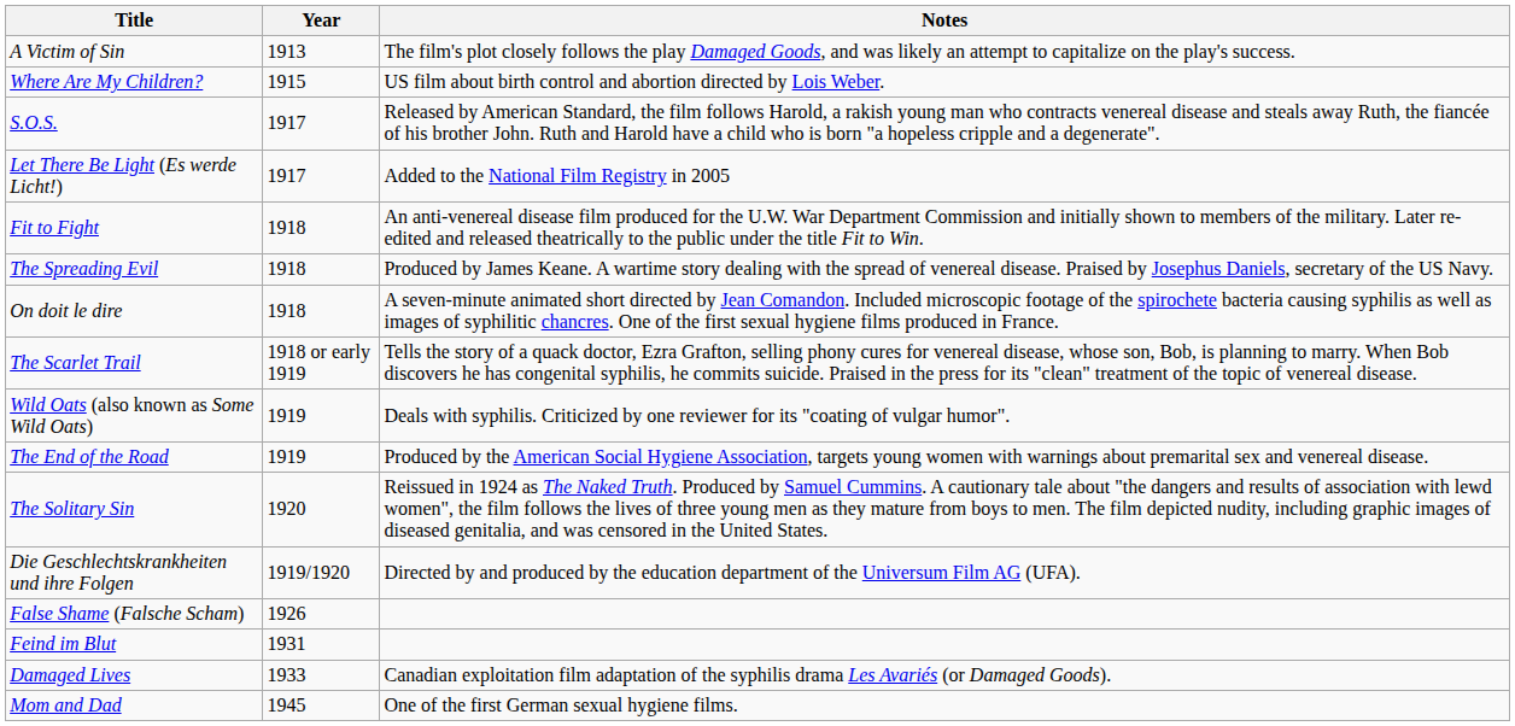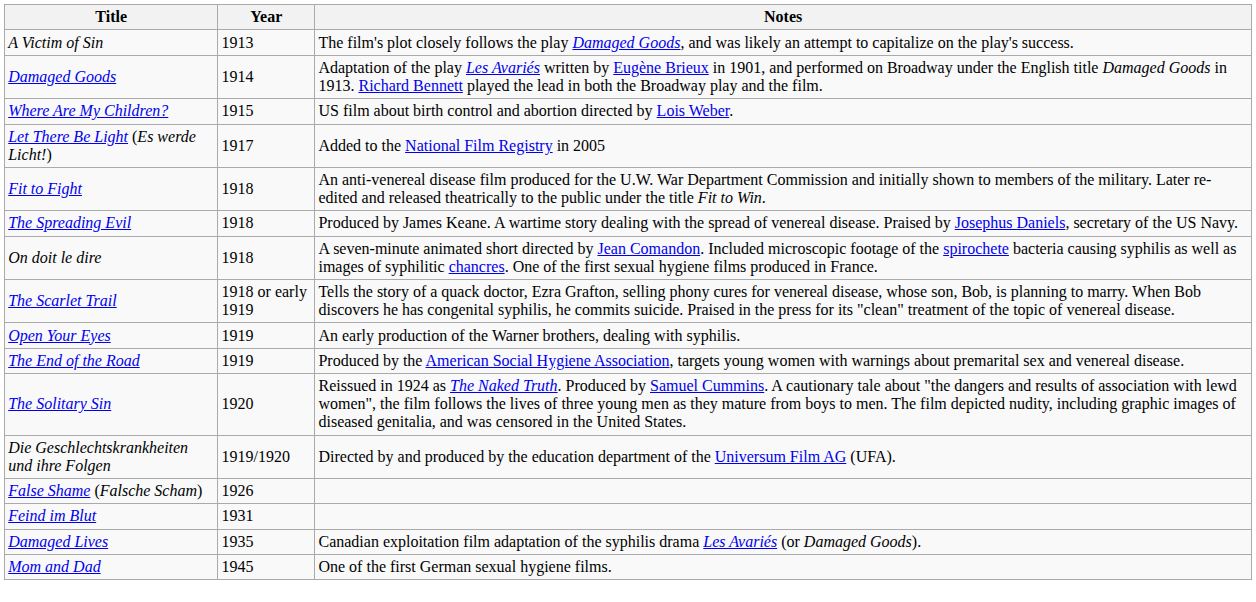+ row: Damaged Goods | 1914 | Adaptation of the play Les Avariés written by Eugène Brieux in 1901, and performed on Broadway under the English title Damaged Goods in 1913. Richard Bennett played the lead in both the Broadway play and the film.
- row: S.O.S. | 1917 | Released by American Standard, the film follows Harold, a rakish young man who contracts venereal disease and steals away Ruth, the fiancée of his brother John. Ruth and Harold have a child who is born "a hopeless cripple and a degenerate".
- row: Wild Oats (also known as Some Wild Oats) | 1919 | Deals with syphilis. Criticized by one reviewer for its "coating of vulgar humor".
+ row: Open Your Eyes | 1919 | An early production of the Warner brothers, dealing with syphilis.
Damaged Lives | Year: 1933 -> 1935
